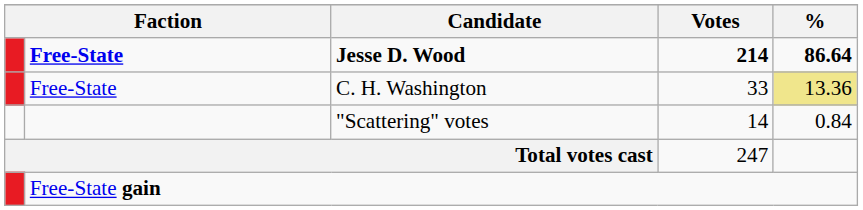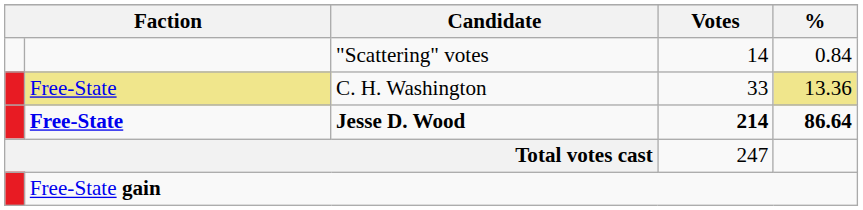rows swapped: Jesse D. Wood <-> "Scattering" votes
C. H. Washington | column 2: no background -> khaki background
